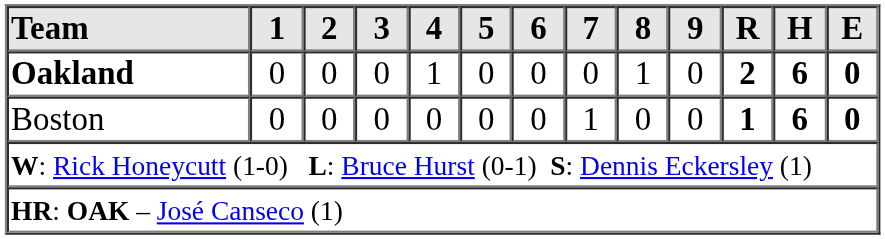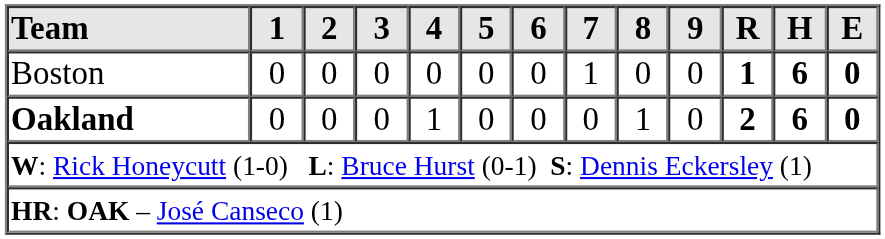rows swapped: Oakland <-> Boston
